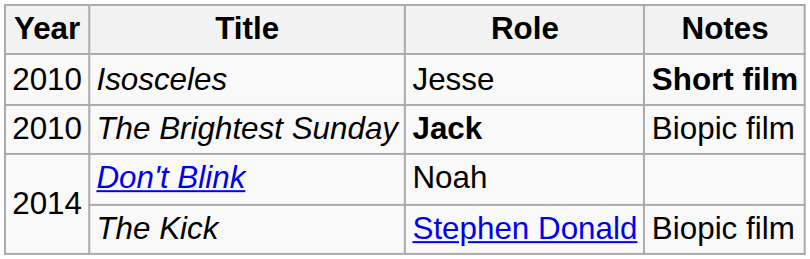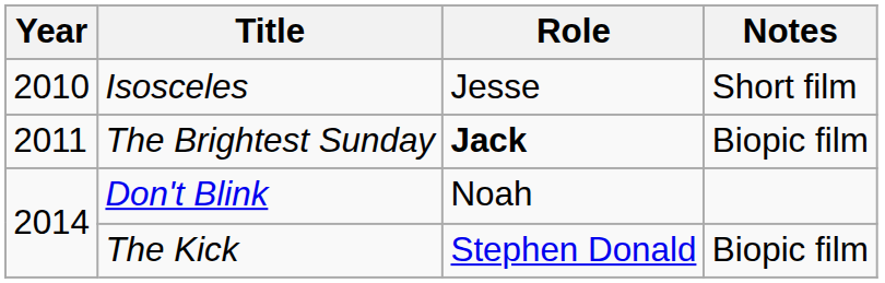Isosceles | Notes: bold -> normal
The Brightest Sunday | Year: 2010 -> 2011
